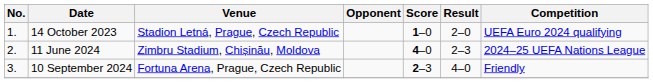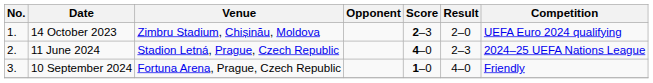14 October 2023 | Venue: Stadion Letná, Prague, Czech Republic -> Zimbru Stadium, Chișinău, Moldova
14 October 2023 | Score: 1–0 -> 2–3
11 June 2024 | Venue: Zimbru Stadium, Chișinău, Moldova -> Stadion Letná, Prague, Czech Republic
10 September 2024 | Score: 2–3 -> 1–0
